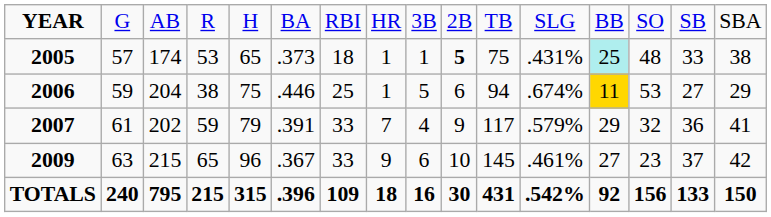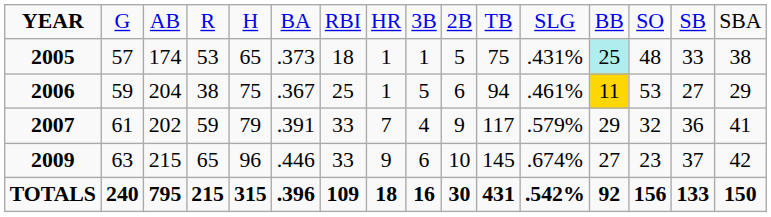2005 | column 10: bold -> normal
2006 | column 6: .446 -> .367
2006 | column 12: .674% -> .461%
2009 | column 6: .367 -> .446
2009 | column 12: .461% -> .674%
